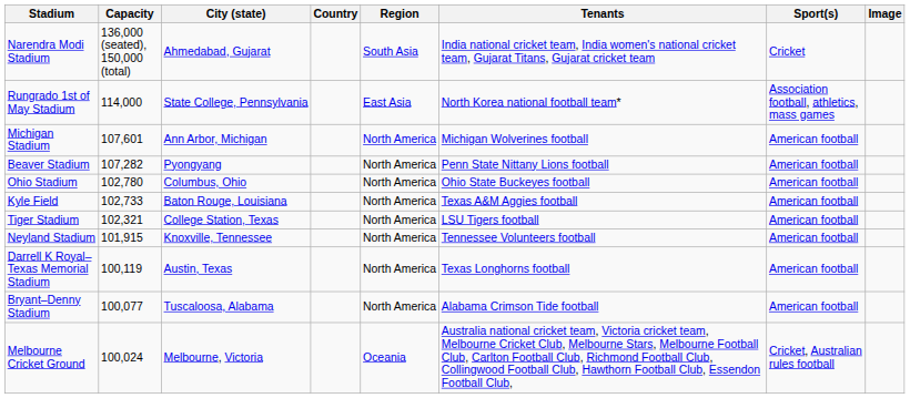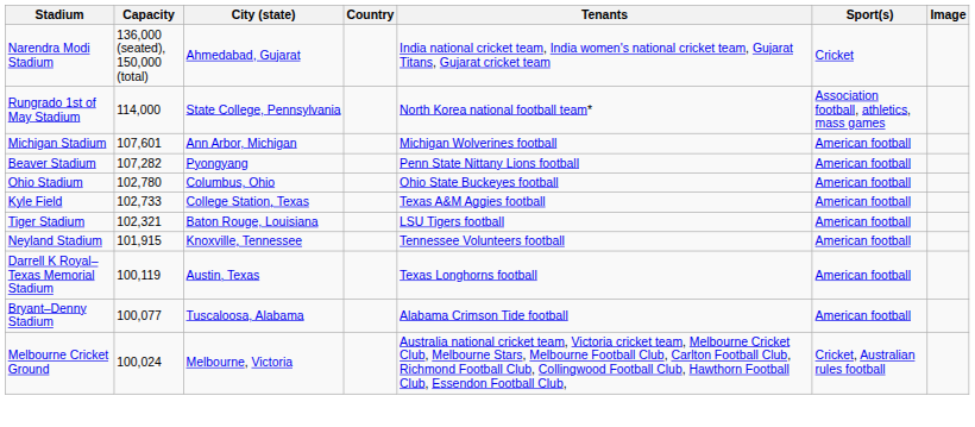- column: Region | South Asia | East Asia | North America | North America | North America | North America | North America | North America | North America | North America | Oceania
Kyle Field | City (state): Baton Rouge, Louisiana -> College Station, Texas
Tiger Stadium | City (state): College Station, Texas -> Baton Rouge, Louisiana
